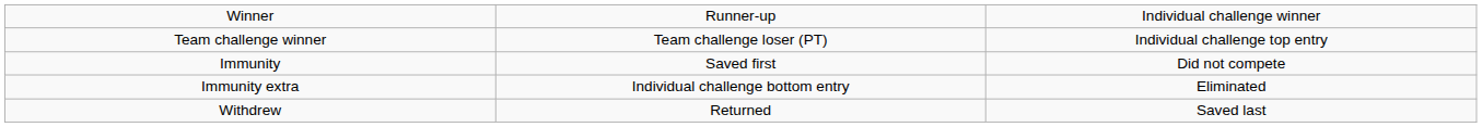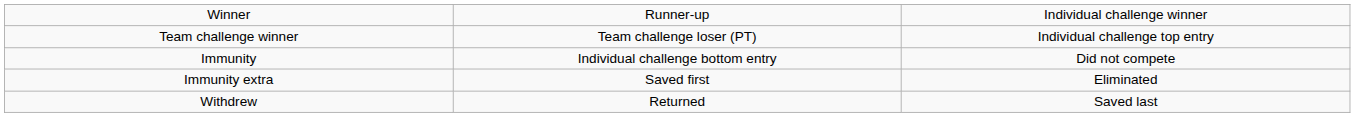Immunity | column 2: Saved first -> Individual challenge bottom entry
Immunity extra | column 2: Individual challenge bottom entry -> Saved first
